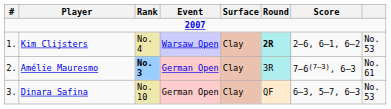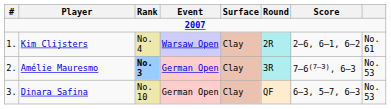Kim Clijsters | Round: bold -> normal
Kim Clijsters | column 8: No. 53 -> No. 61
Amélie Mauresmo | column 8: No. 61 -> No. 53
